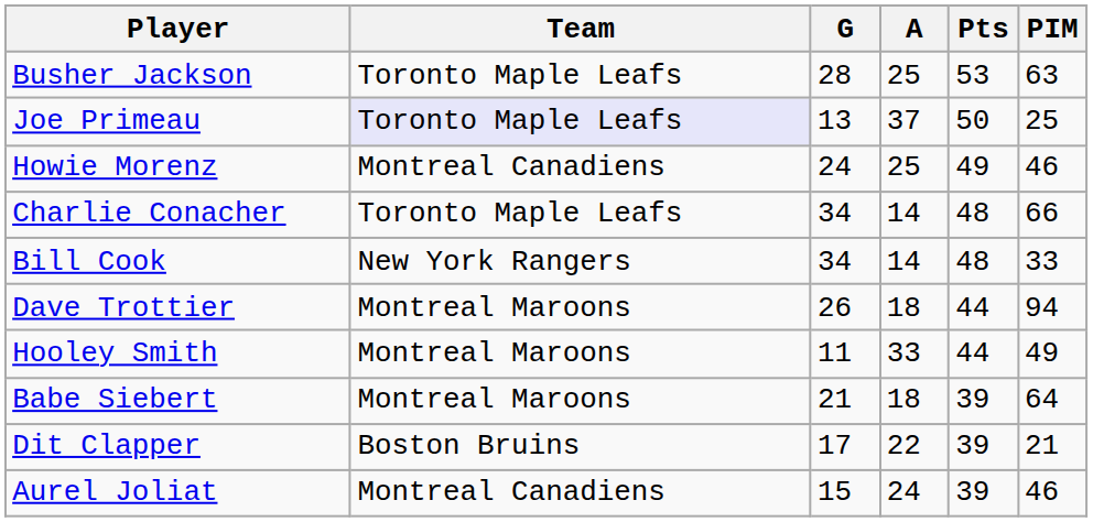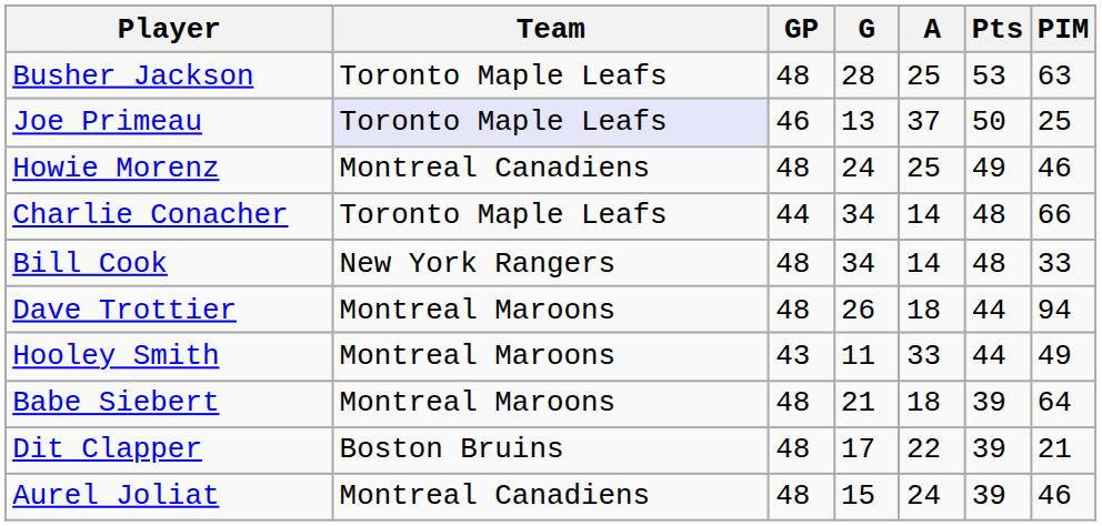+ column: GP | 48 | 46 | 48 | 44 | 48 | 48 | 43 | 48 | 48 | 48
